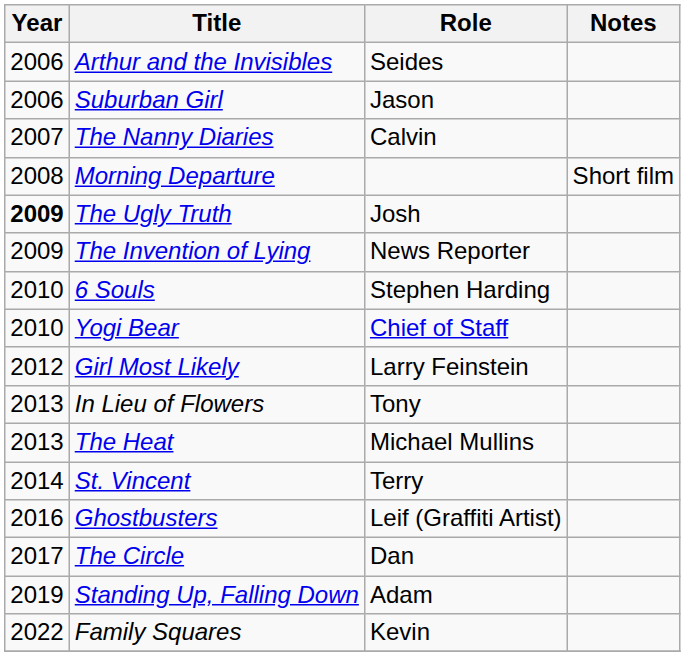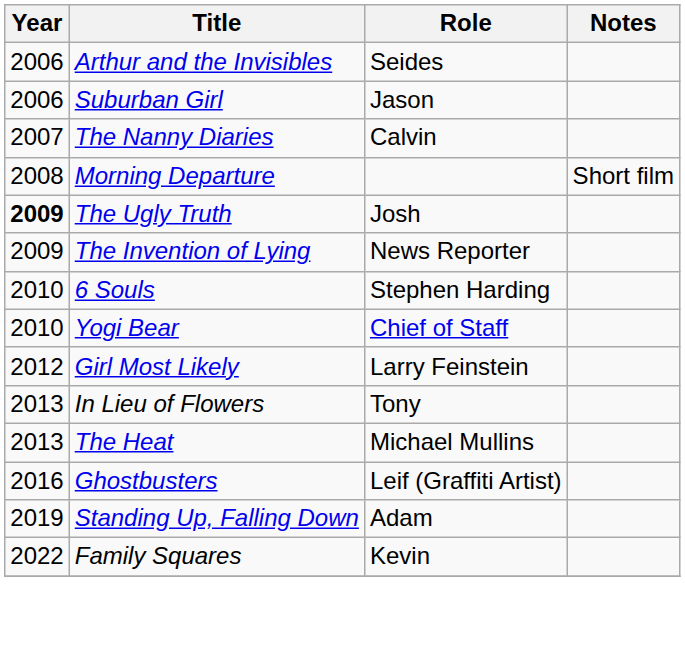- row: 2014 | St. Vincent | Terry
- row: 2017 | The Circle | Dan
